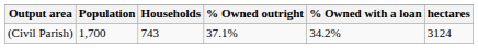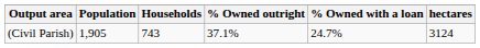(Civil Parish) | Population: 1,700 -> 1,905
(Civil Parish) | % Owned with a loan: 34.2% -> 24.7%
